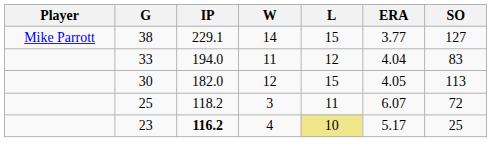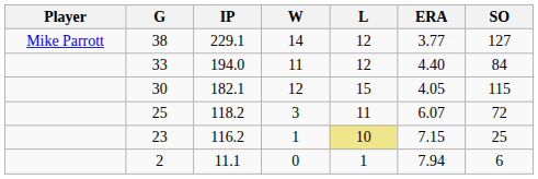38 | L: 15 -> 12
33 | ERA: 4.04 -> 4.40
33 | SO: 83 -> 84
30 | IP: 182.0 -> 182.1
30 | SO: 113 -> 115
23 | IP: bold -> normal
23 | W: 4 -> 1
23 | ERA: 5.17 -> 7.15
+ row: 2 | 11.1 | 0 | 1 | 7.94 | 6
